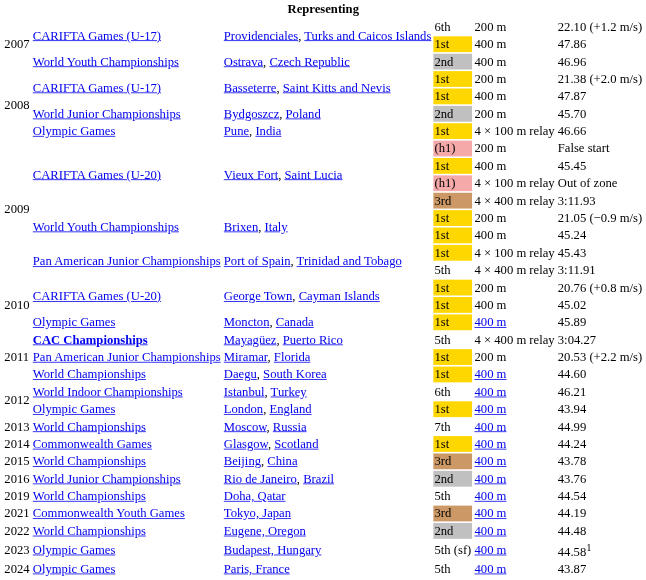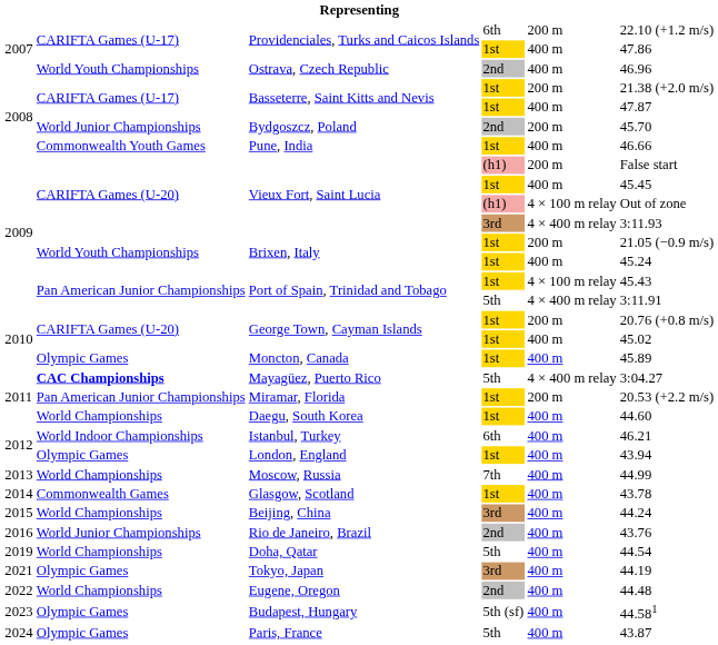Pune, India | column 2: Olympic Games -> Commonwealth Youth Games
Pune, India | column 5: 4 × 100 m relay -> 400 m
Glasgow, Scotland | column 6: 44.24 -> 43.78
Beijing, China | column 6: 43.78 -> 44.24
Tokyo, Japan | column 2: Commonwealth Youth Games -> Olympic Games
